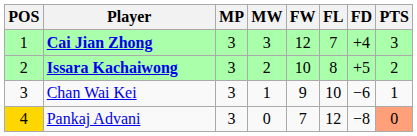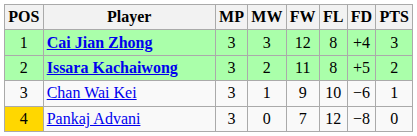Cai Jian Zhong | FL: 7 -> 8
Issara Kachaiwong | FW: 10 -> 11
Pankaj Advani | PTS: lightsalmon background -> no background
